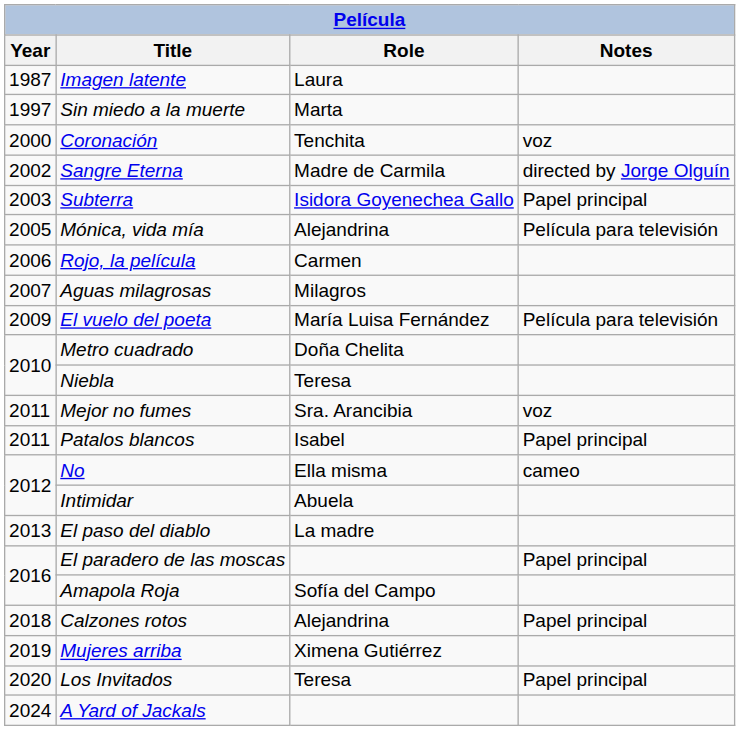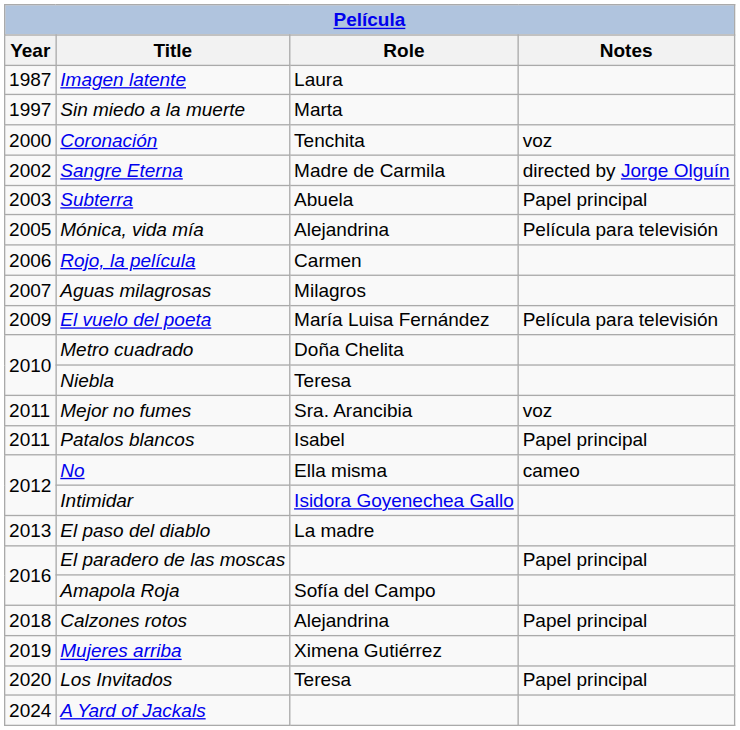Subterra | Role: Isidora Goyenechea Gallo -> Abuela
Intimidar | Role: Abuela -> Isidora Goyenechea Gallo
